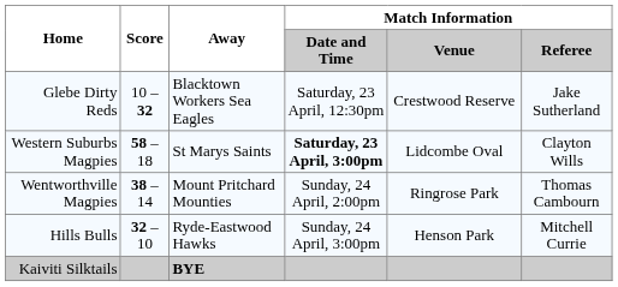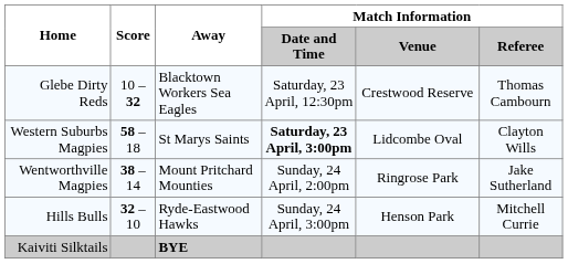Glebe Dirty Reds | Match Information / Referee: Jake Sutherland -> Thomas Cambourn
Wentworthville Magpies | Match Information / Referee: Thomas Cambourn -> Jake Sutherland
